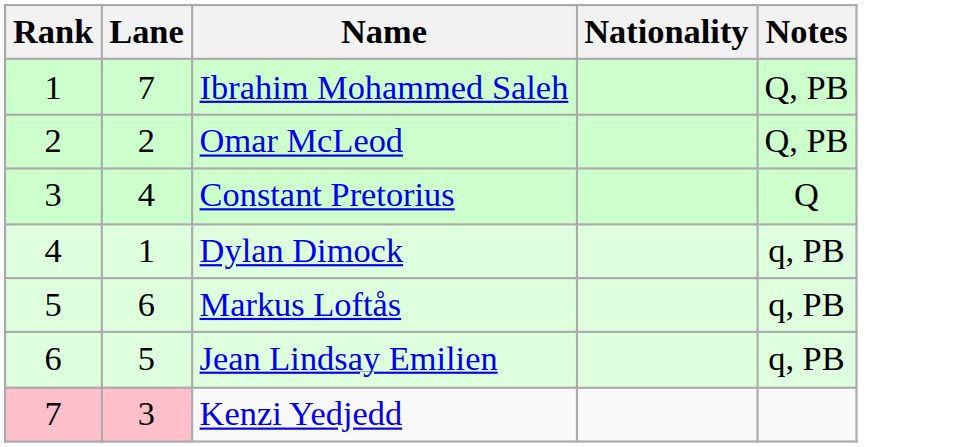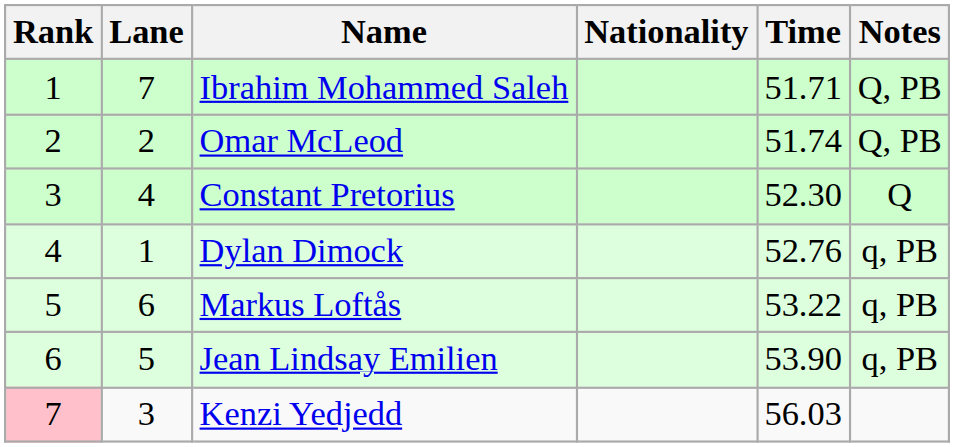+ column: Time | 51.71 | 51.74 | 52.30 | 52.76 | 53.22 | 53.90 | 56.03
Kenzi Yedjedd | Lane: pink background -> no background
